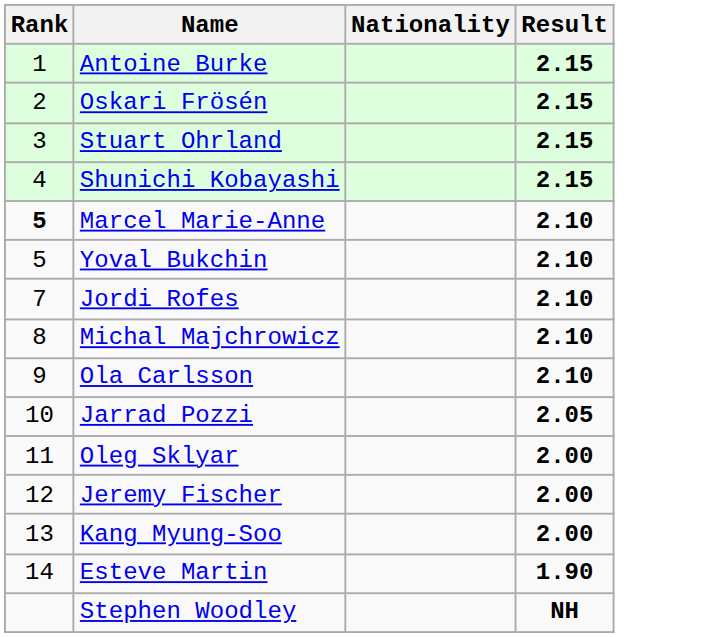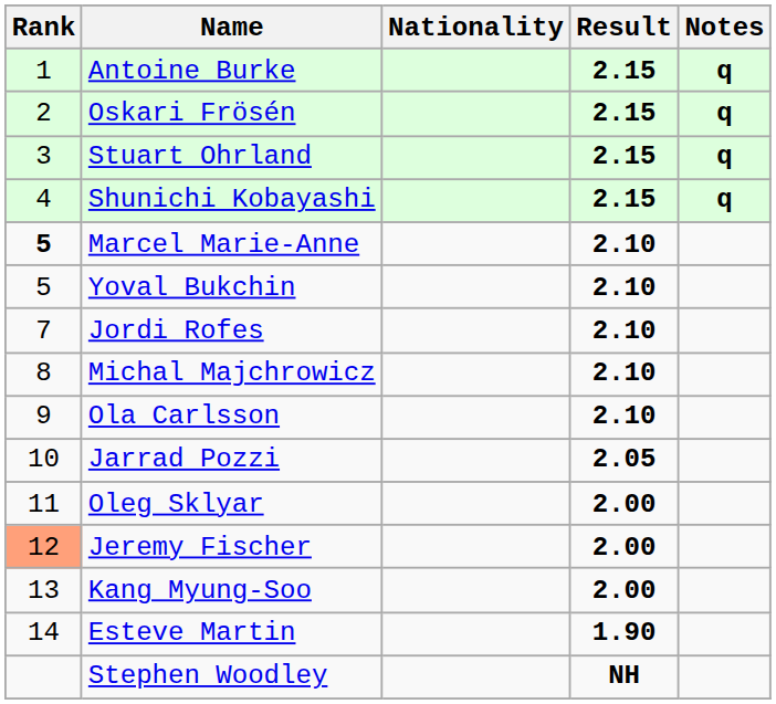+ column: Notes | q | q | q | q
Jeremy Fischer | Rank: no background -> lightsalmon background
